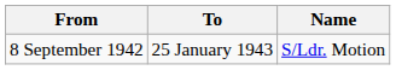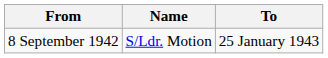columns swapped: To <-> Name
